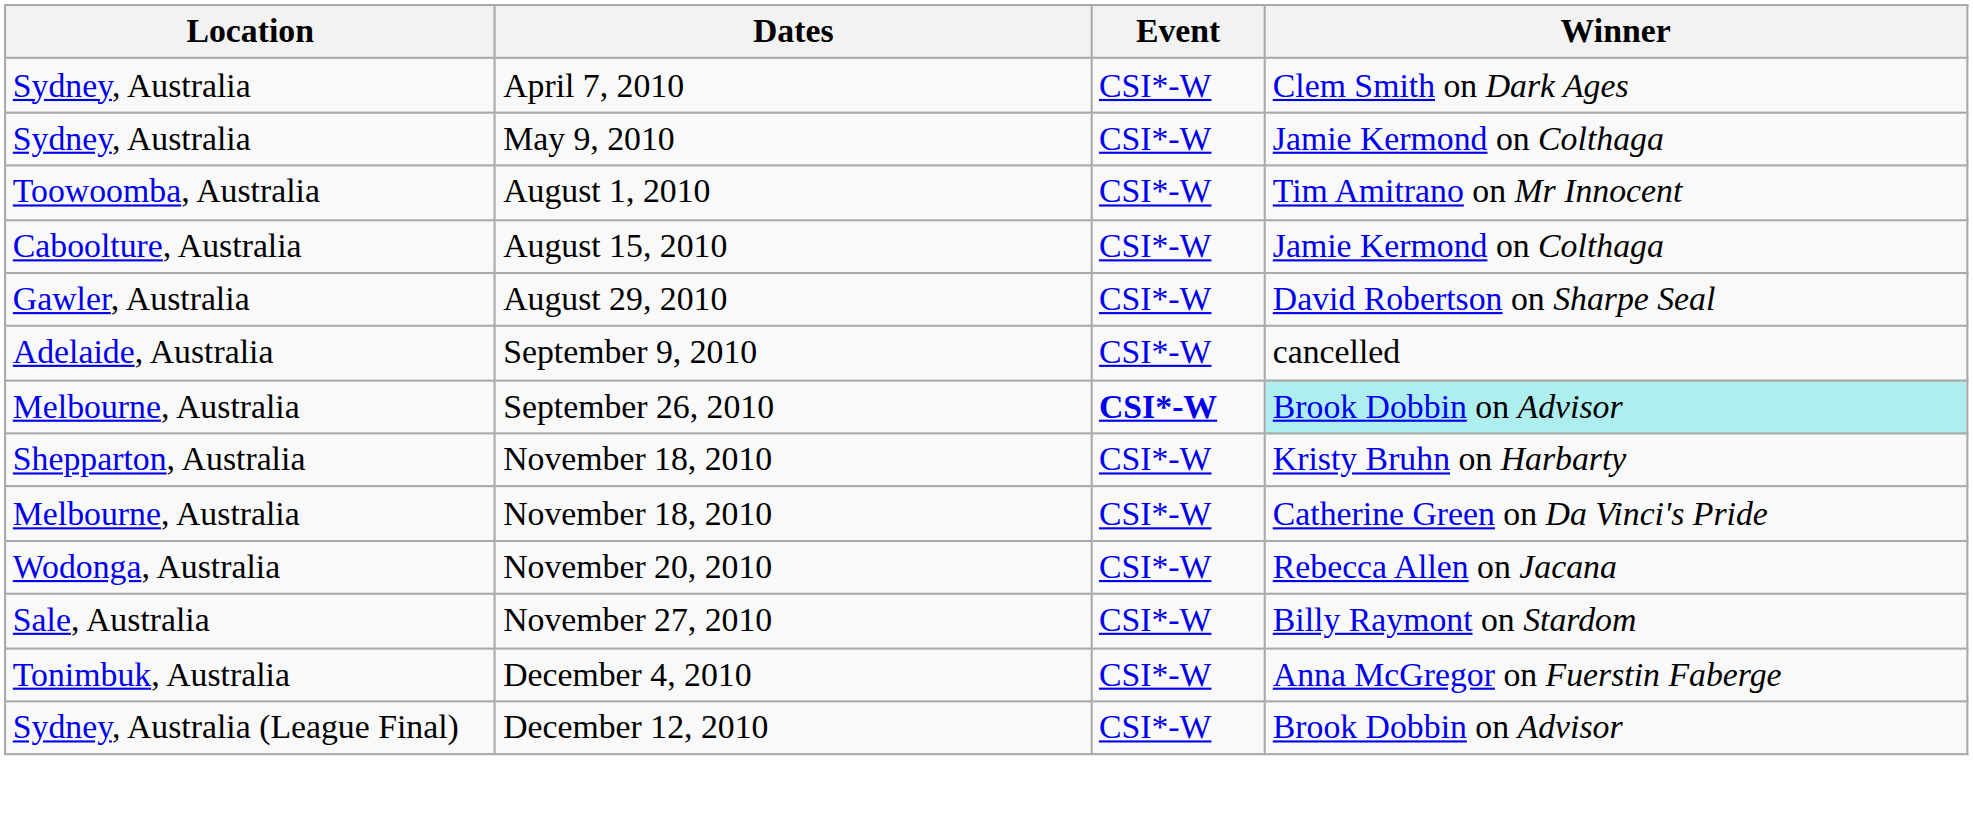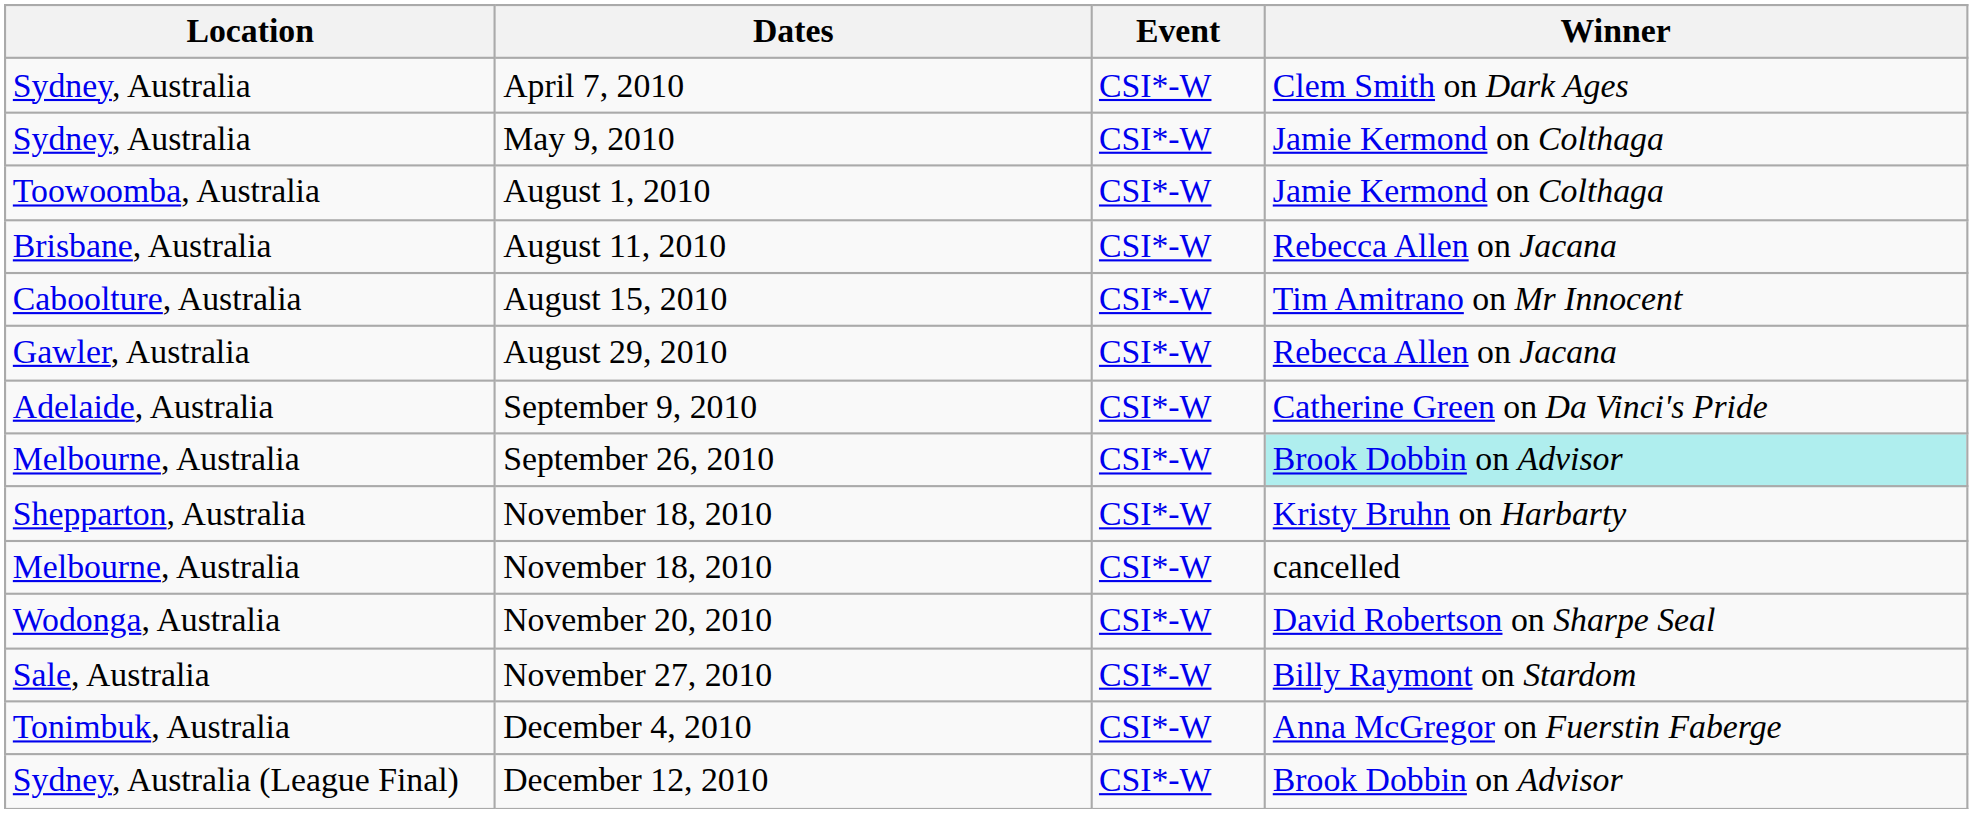August 1, 2010 | Winner: Tim Amitrano on Mr Innocent -> Jamie Kermond on Colthaga
+ row: Brisbane, Australia | August 11, 2010 | CSI*-W | Rebecca Allen on Jacana
August 15, 2010 | Winner: Jamie Kermond on Colthaga -> Tim Amitrano on Mr Innocent
August 29, 2010 | Winner: David Robertson on Sharpe Seal -> Rebecca Allen on Jacana
September 9, 2010 | Winner: cancelled -> Catherine Green on Da Vinci's Pride
September 26, 2010 | Event: bold -> normal
Melbourne, Australia / November 18, 2010 | Winner: Catherine Green on Da Vinci's Pride -> cancelled
November 20, 2010 | Winner: Rebecca Allen on Jacana -> David Robertson on Sharpe Seal
